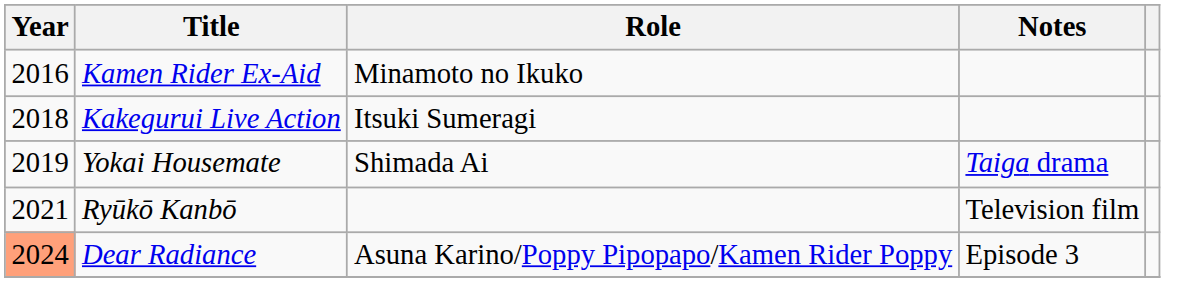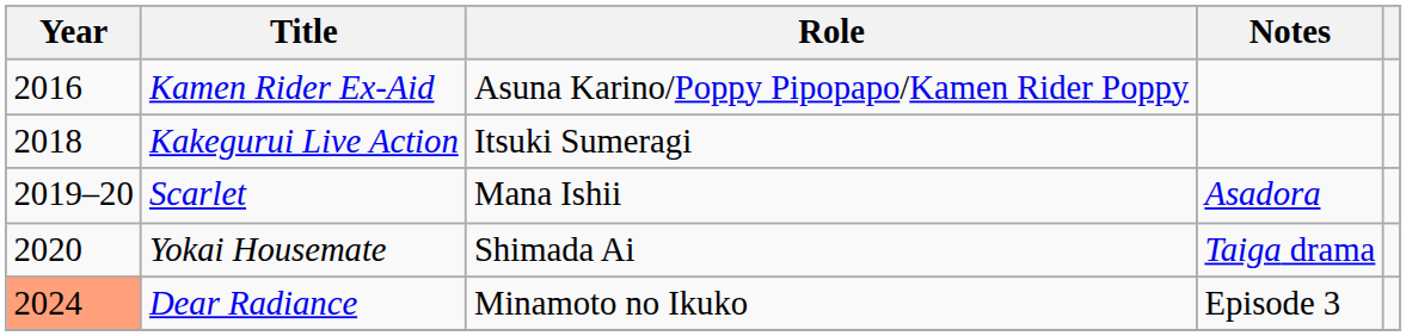Kamen Rider Ex-Aid | Role: Minamoto no Ikuko -> Asuna Karino/Poppy Pipopapo/Kamen Rider Poppy
+ row: 2019–20 | Scarlet | Mana Ishii | Asadora
Yokai Housemate | Year: 2019 -> 2020
- row: 2021 | Ryūkō Kanbō | Television film
Dear Radiance | Role: Asuna Karino/Poppy Pipopapo/Kamen Rider Poppy -> Minamoto no Ikuko
